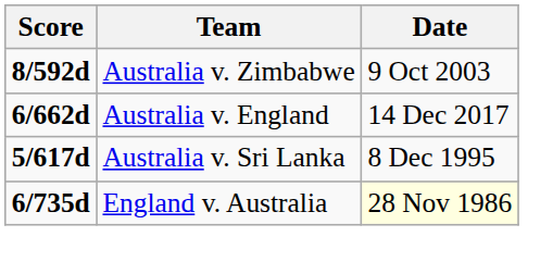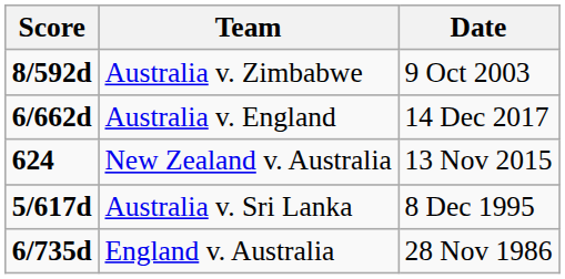+ row: 624 | New Zealand v. Australia | 13 Nov 2015
England v. Australia | Date: lightyellow background -> no background
